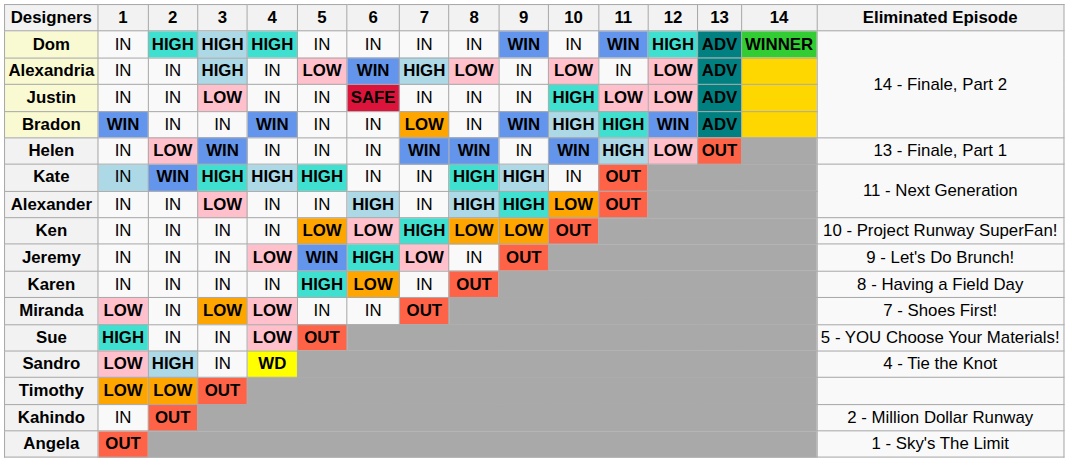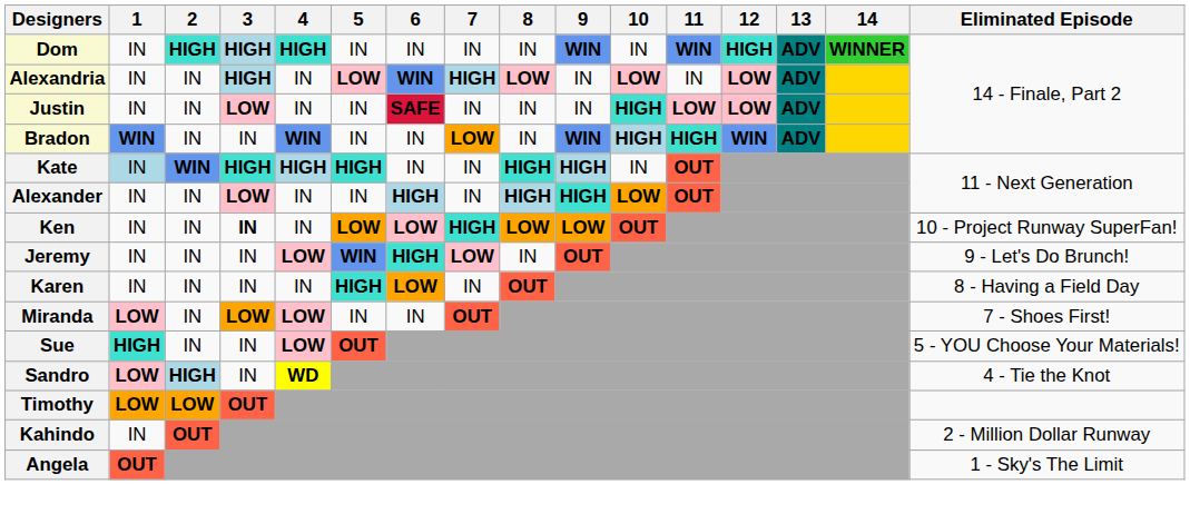- row: Helen | IN | LOW | WIN | IN | IN | IN | WIN | WIN | IN | WIN | HIGH | LOW | OUT | 13 - Finale, Part 1
Ken | 3: normal -> bold
